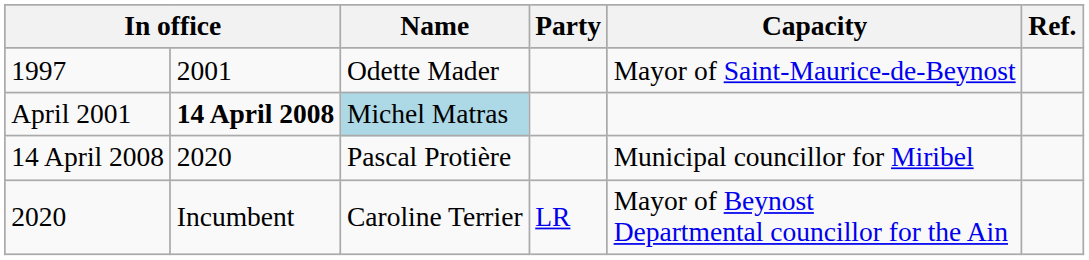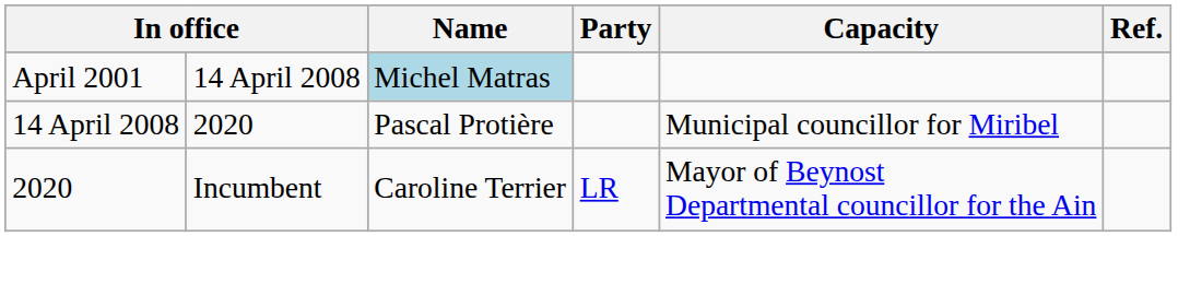- row: 1997 | 2001 | Odette Mader | Mayor of Saint-Maurice-de-Beynost
April 2001 | column 2: bold -> normal
